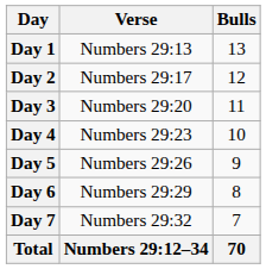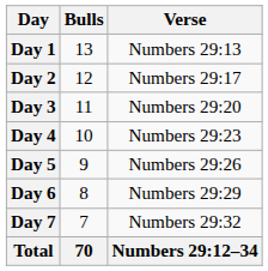columns swapped: Verse <-> Bulls
